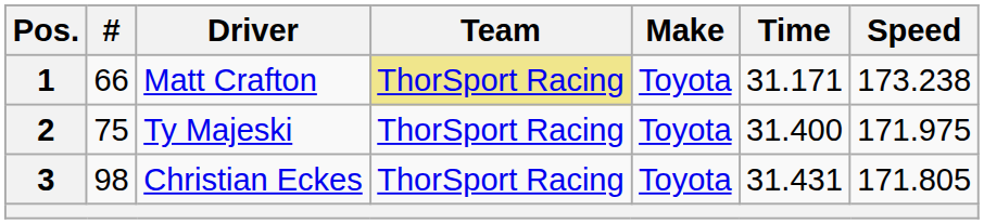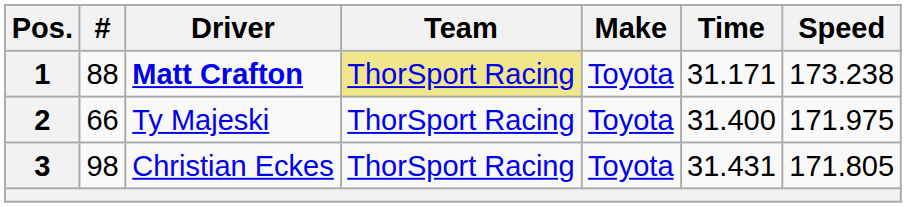1 | #: 66 -> 88
1 | Driver: normal -> bold
2 | #: 75 -> 66
